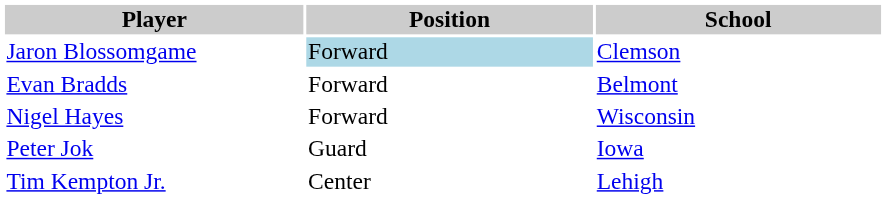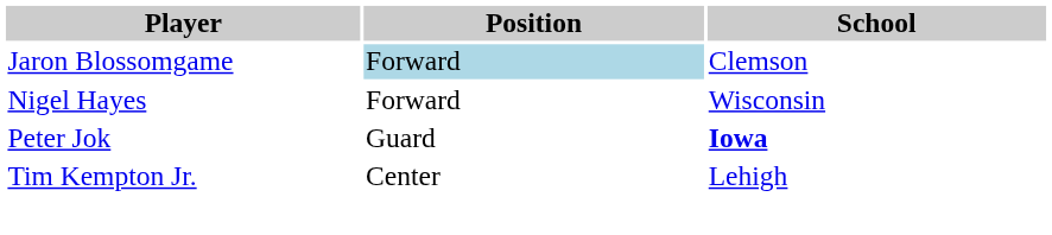- row: Evan Bradds | Forward | Belmont
Peter Jok | School: normal -> bold
